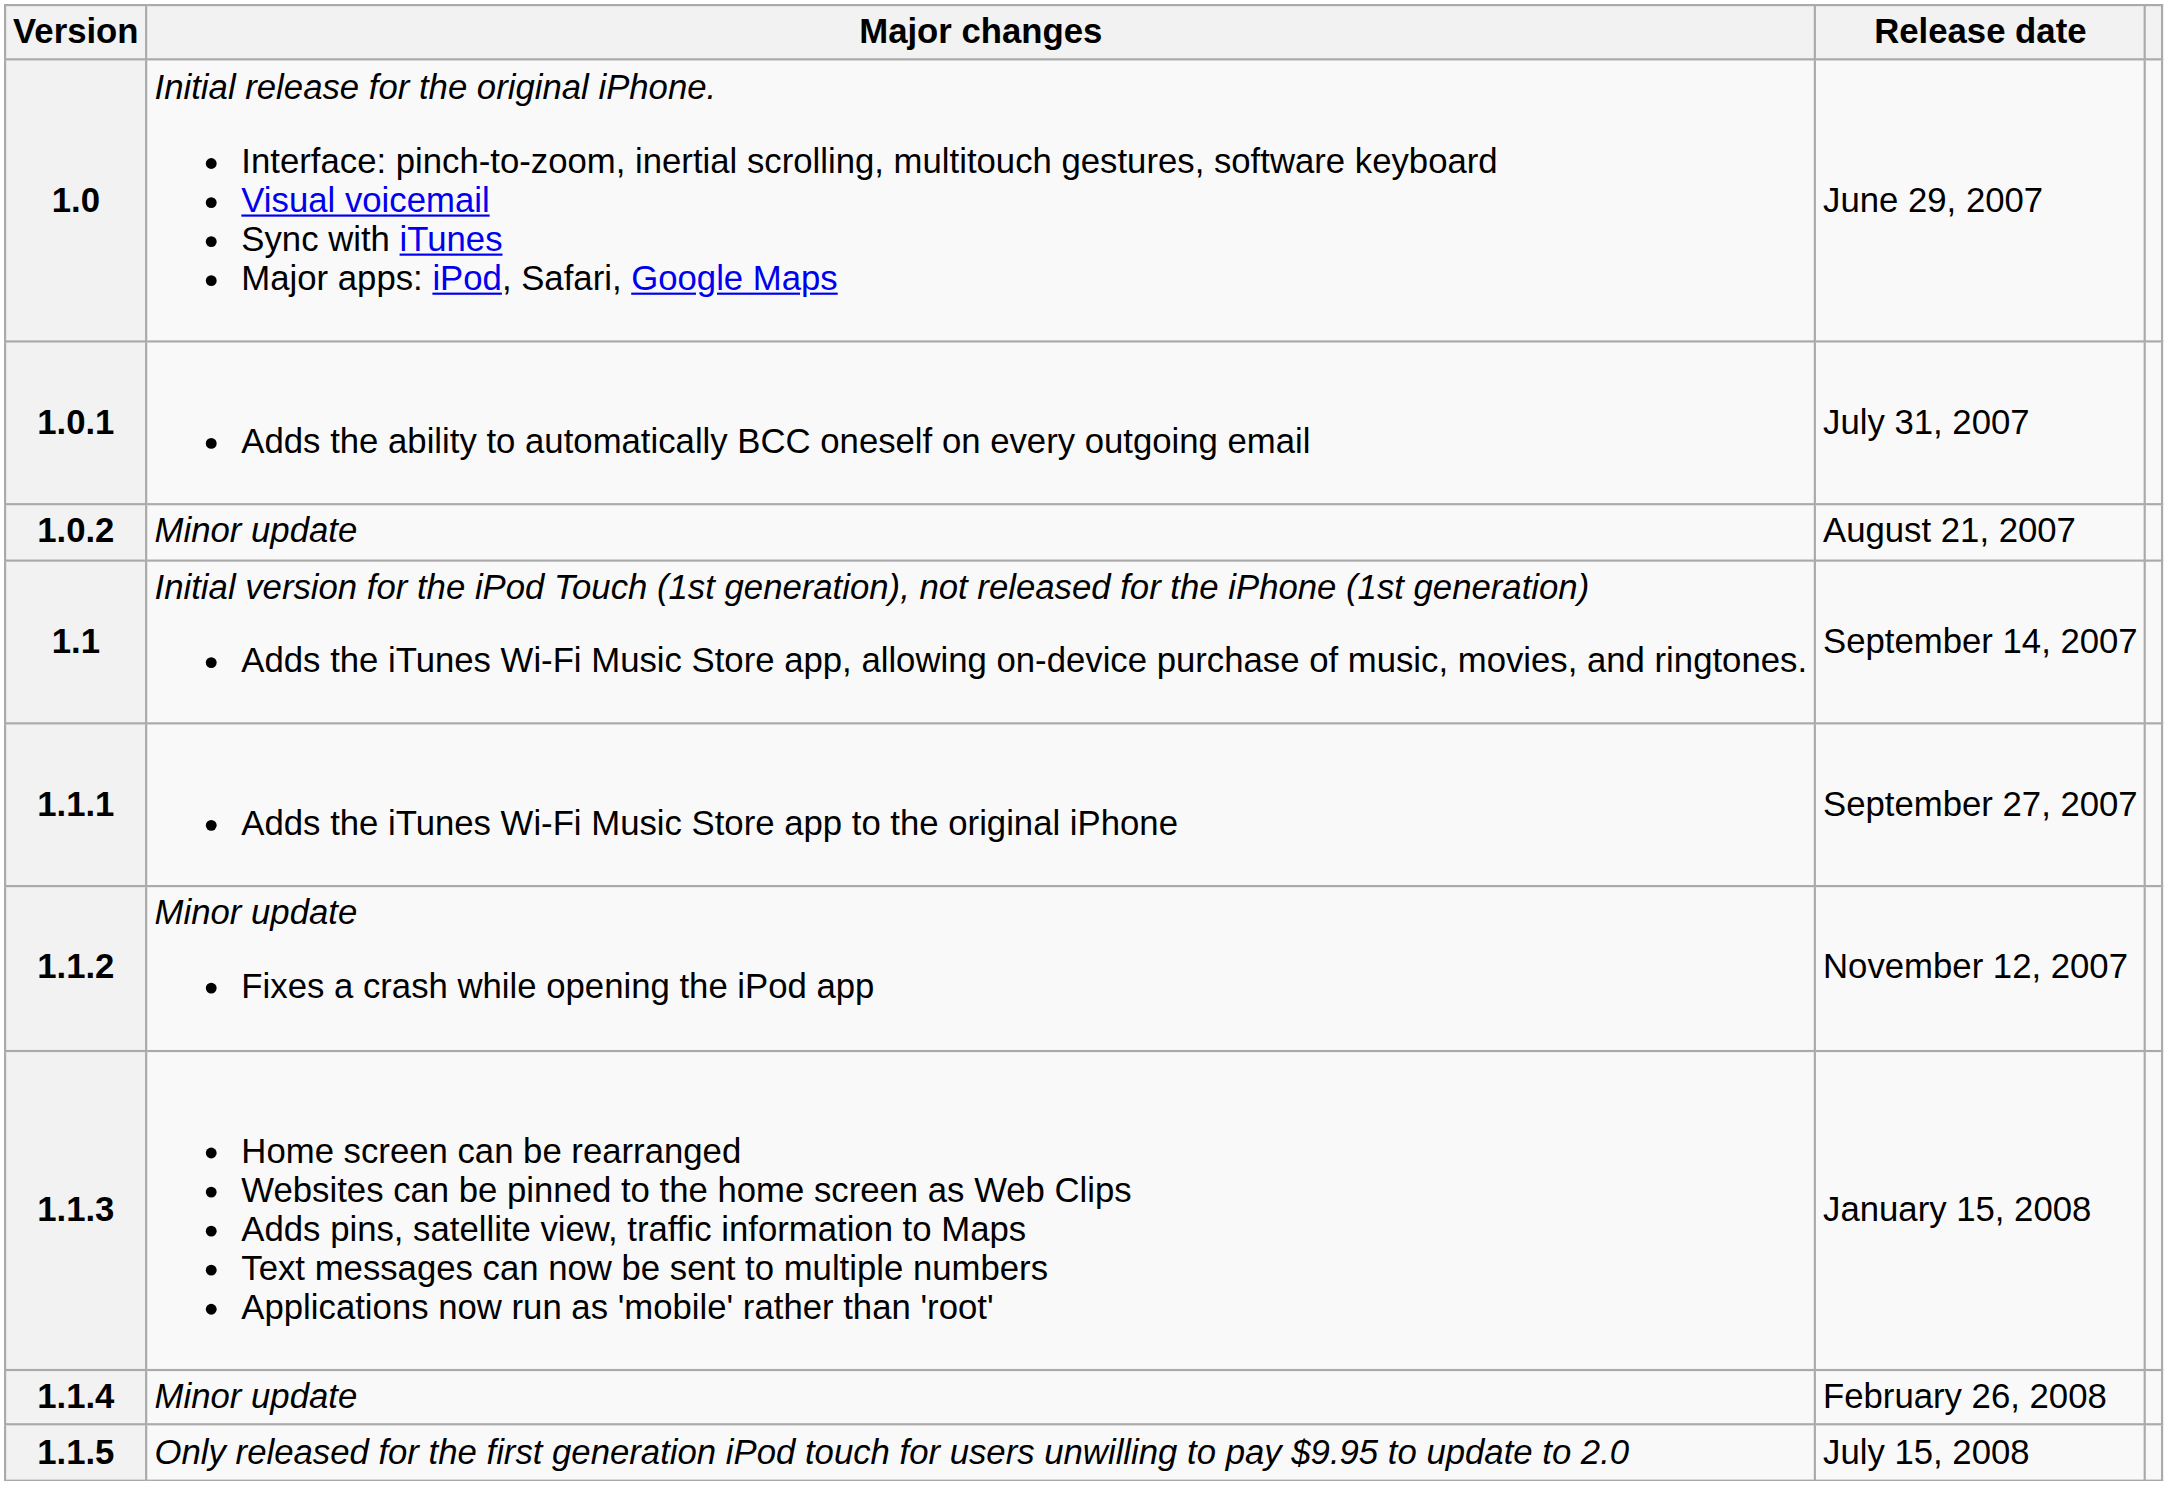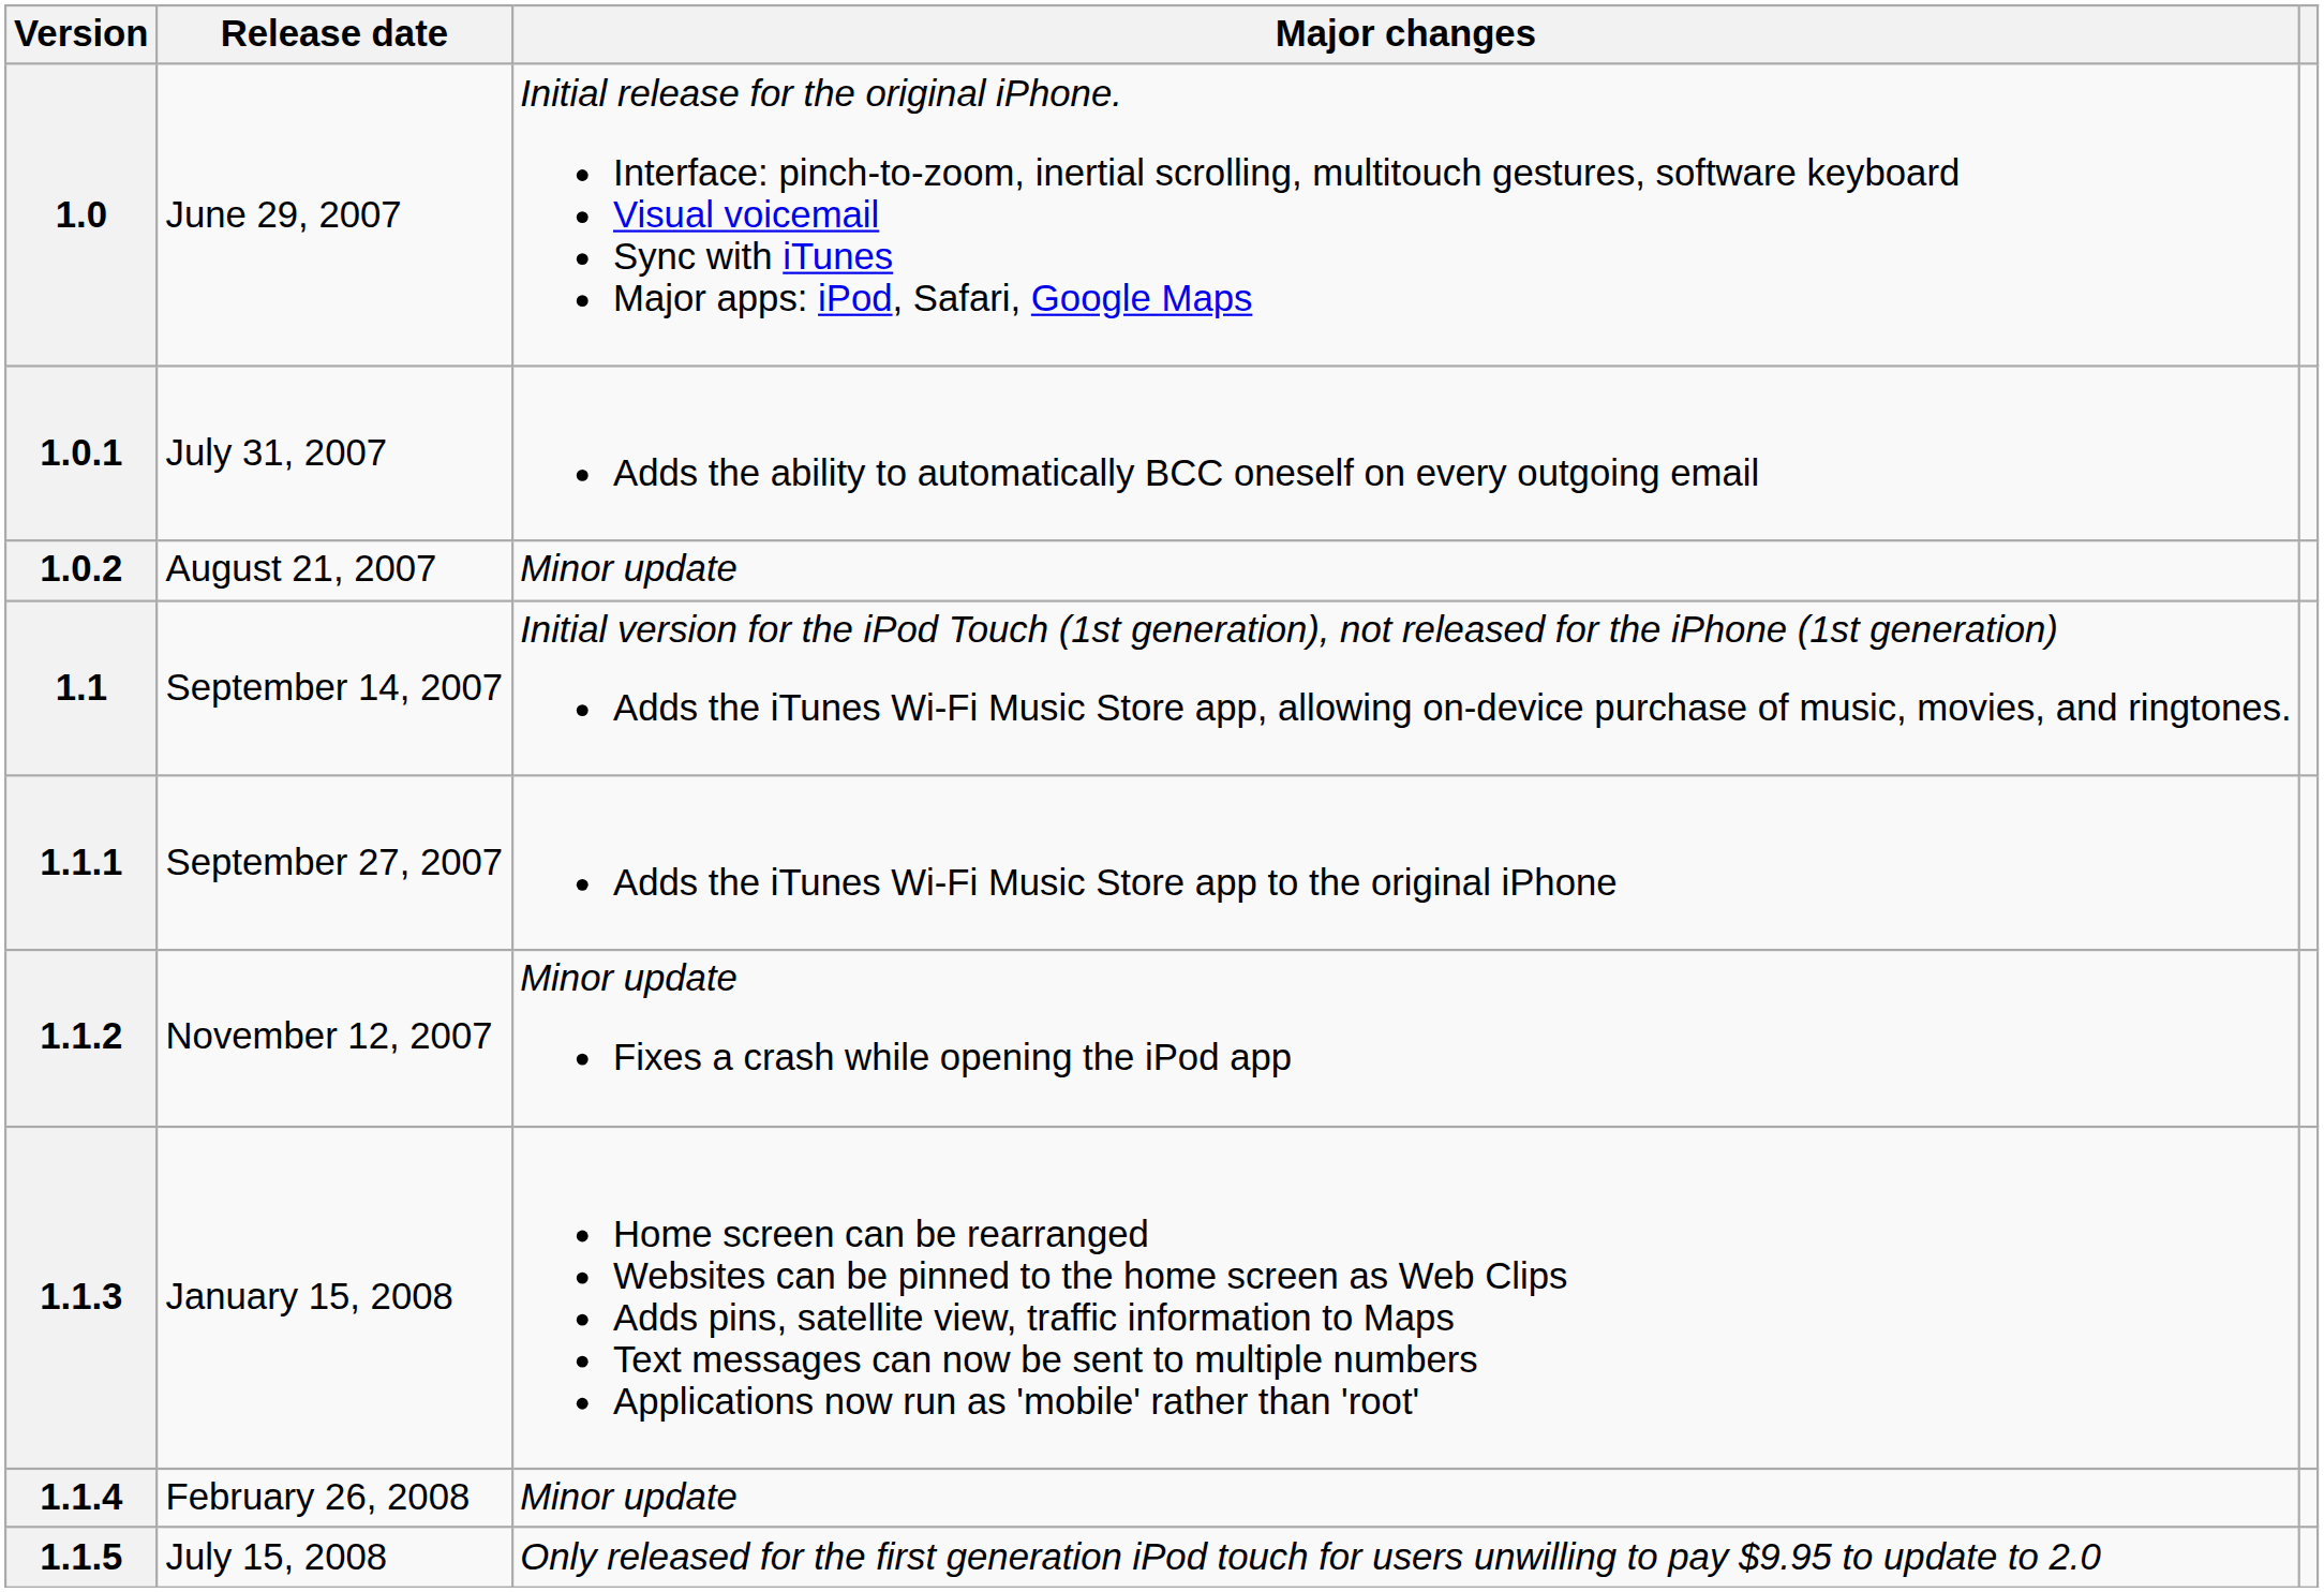columns swapped: Release date <-> Major changes
